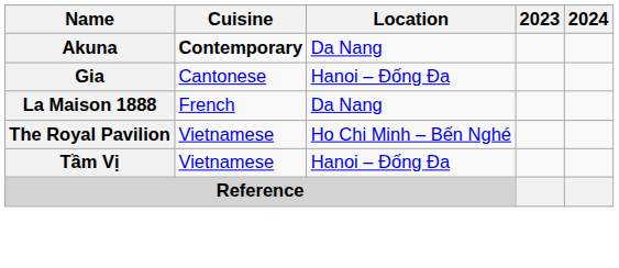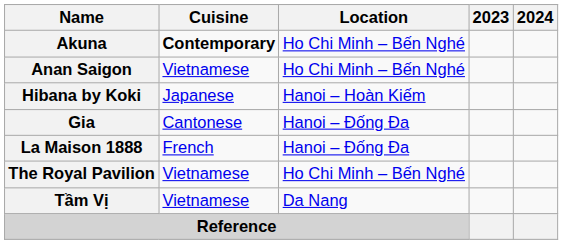Akuna | Location: Da Nang -> Ho Chi Minh – Bến Nghé
+ row: Anan Saigon | Vietnamese | Ho Chi Minh – Bến Nghé
+ row: Hibana by Koki | Japanese | Hanoi – Hoàn Kiếm
La Maison 1888 | Location: Da Nang -> Hanoi – Đống Đa
Tầm Vị | Location: Hanoi – Đống Đa -> Da Nang
